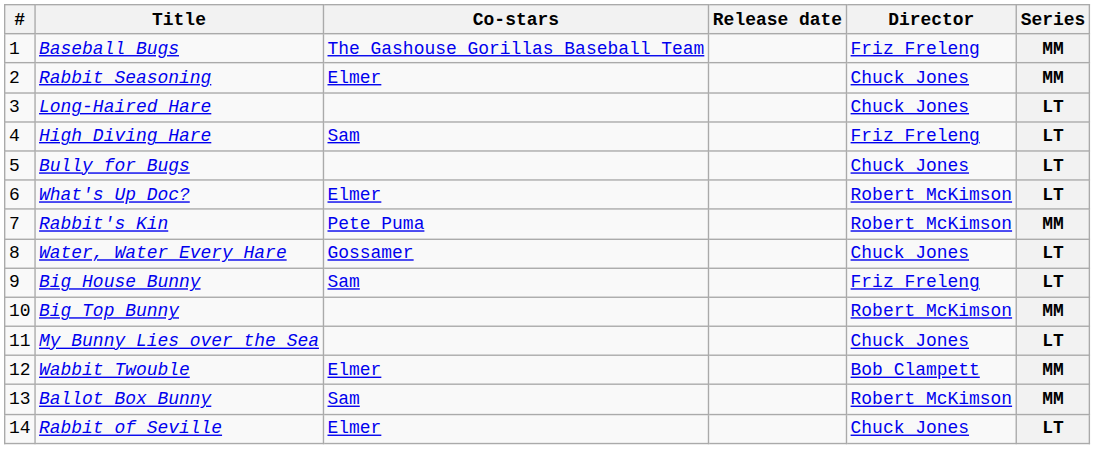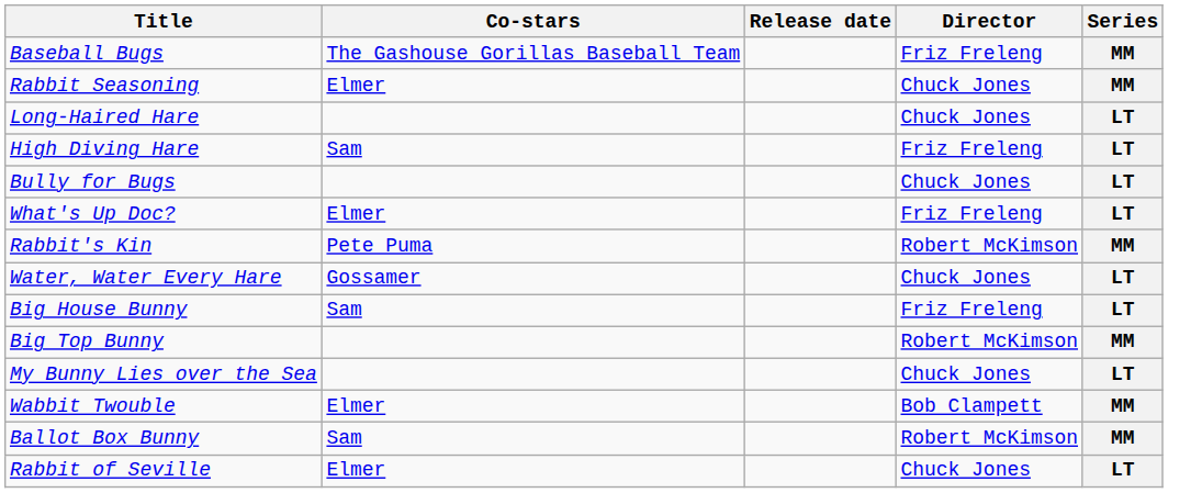- column: # | 1 | 2 | 3 | 4 | 5 | 6 | 7 | 8 | 9 | 10 | 11 | 12 | 13 | 14
What's Up Doc? | Director: Robert McKimson -> Friz Freleng
